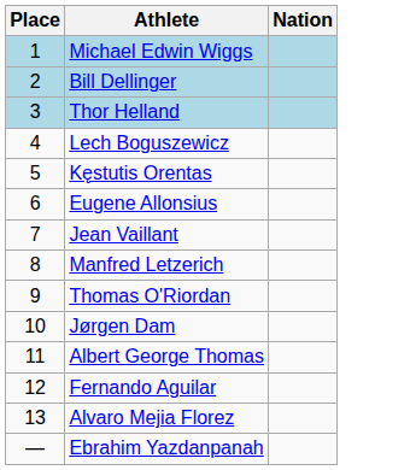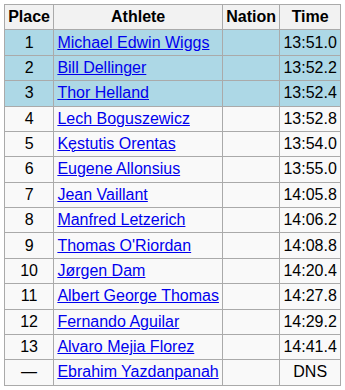+ column: Time | 13:51.0 | 13:52.2 | 13:52.4 | 13:52.8 | 13:54.0 | 13:55.0 | 14:05.8 | 14:06.2 | 14:08.8 | 14:20.4 | 14:27.8 | 14:29.2 | 14:41.4 | DNS
